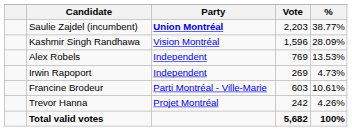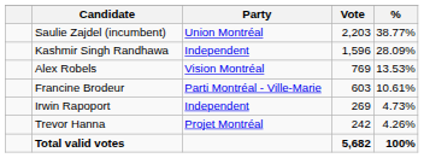Saulie Zajdel (incumbent) | Party: bold -> normal
Kashmir Singh Randhawa | Party: Vision Montréal -> Independent
Alex Robels | Party: Independent -> Vision Montréal
rows swapped: Francine Brodeur <-> Irwin Rapoport
